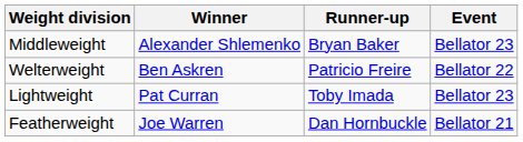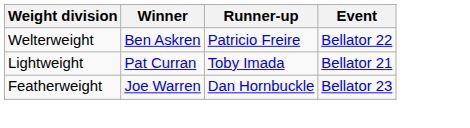- row: Middleweight | Alexander Shlemenko | Bryan Baker | Bellator 23
Lightweight | Event: Bellator 23 -> Bellator 21
Featherweight | Event: Bellator 21 -> Bellator 23
